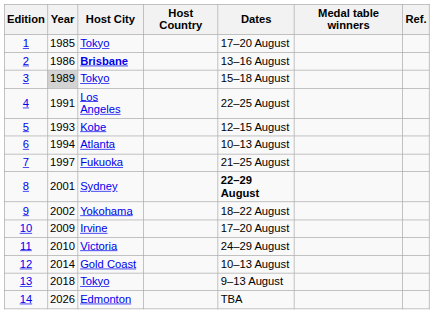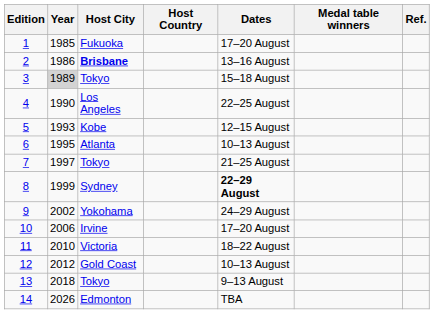1 | Host City: Tokyo -> Fukuoka
4 | Year: 1991 -> 1990
6 | Year: 1994 -> 1995
7 | Host City: Fukuoka -> Tokyo
8 | Year: 2001 -> 1999
9 | Dates: 18–22 August -> 24–29 August
10 | Year: 2009 -> 2006
11 | Dates: 24–29 August -> 18–22 August
12 | Year: 2014 -> 2012
